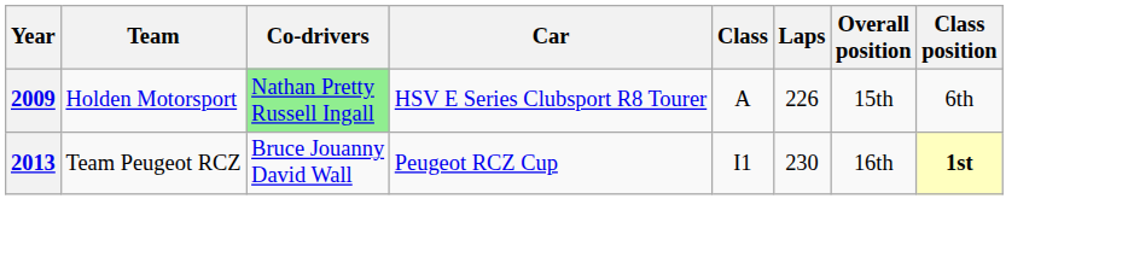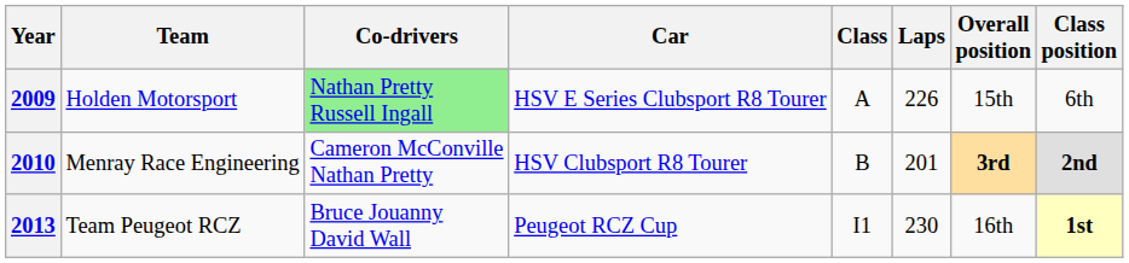+ row: 2010 | Menray Race Engineering | Cameron McConville Nathan Pretty | HSV Clubsport R8 Tourer | B | 201 | 3rd | 2nd
